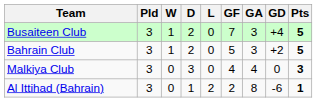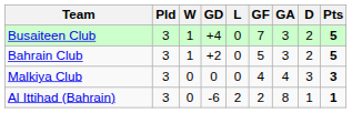columns swapped: D <-> GD
